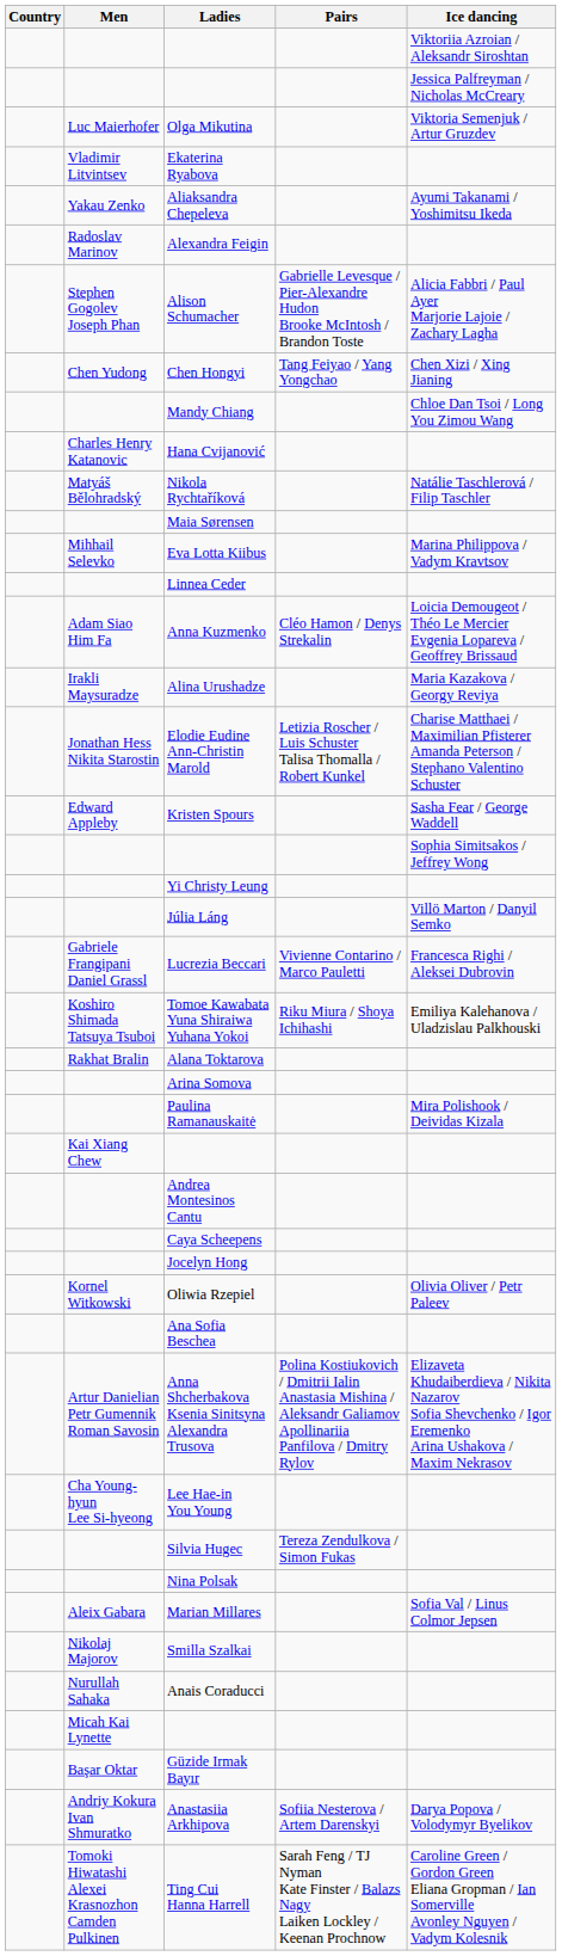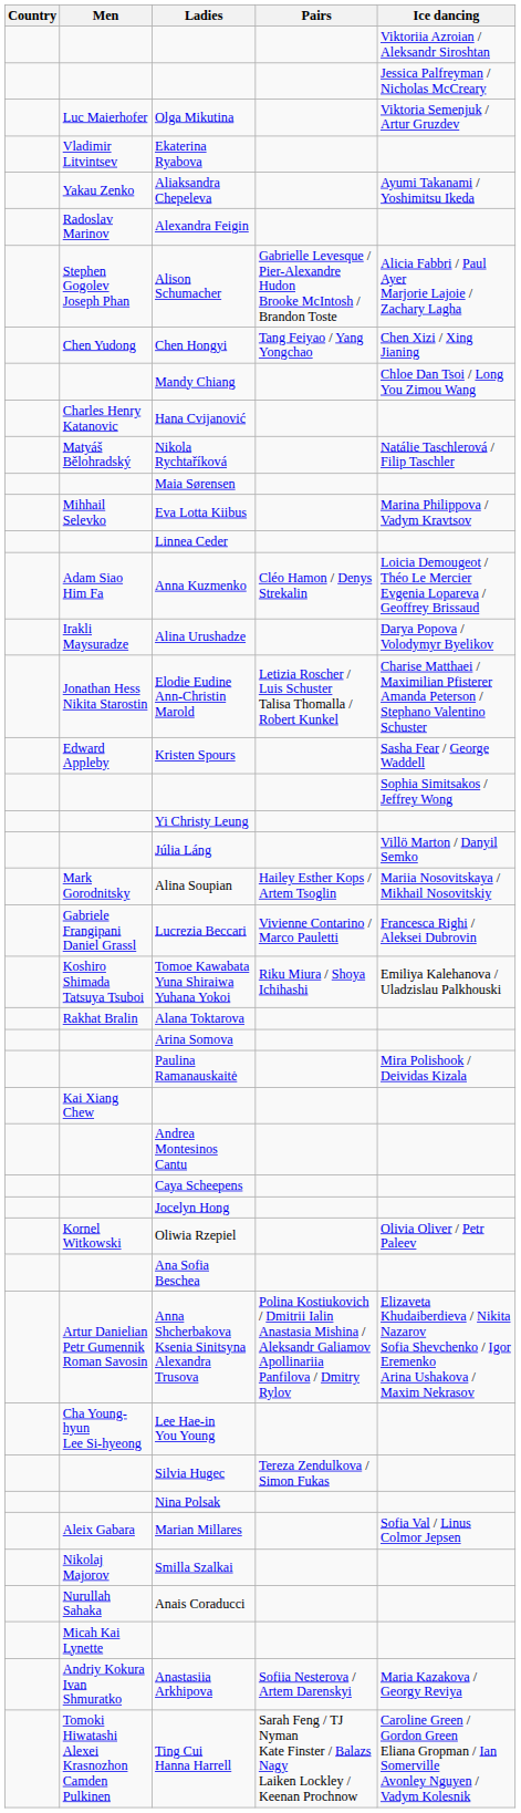Alina Urushadze | Ice dancing: Maria Kazakova / Georgy Reviya -> Darya Popova / Volodymyr Byelikov
+ row: Mark Gorodnitsky | Alina Soupian | Hailey Esther Kops / Artem Tsoglin | Mariia Nosovitskaya / Mikhail Nosovitskiy
- row: Başar Oktar | Güzide Irmak Bayır
Anastasiia Arkhipova | Ice dancing: Darya Popova / Volodymyr Byelikov -> Maria Kazakova / Georgy Reviya
